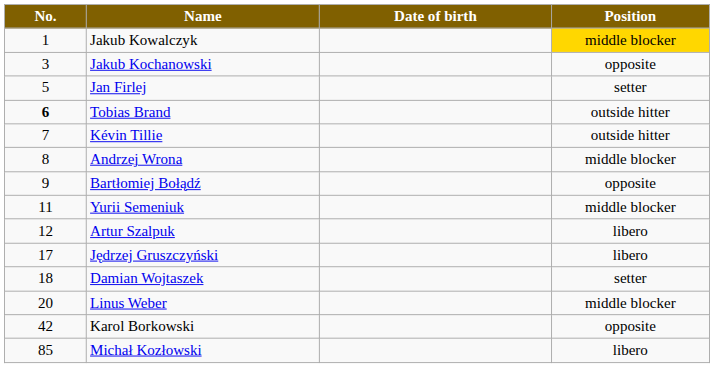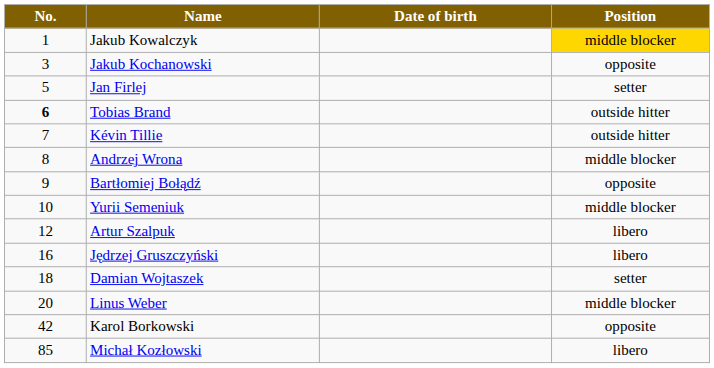Yurii Semeniuk | No.: 11 -> 10
Jędrzej Gruszczyński | No.: 17 -> 16
